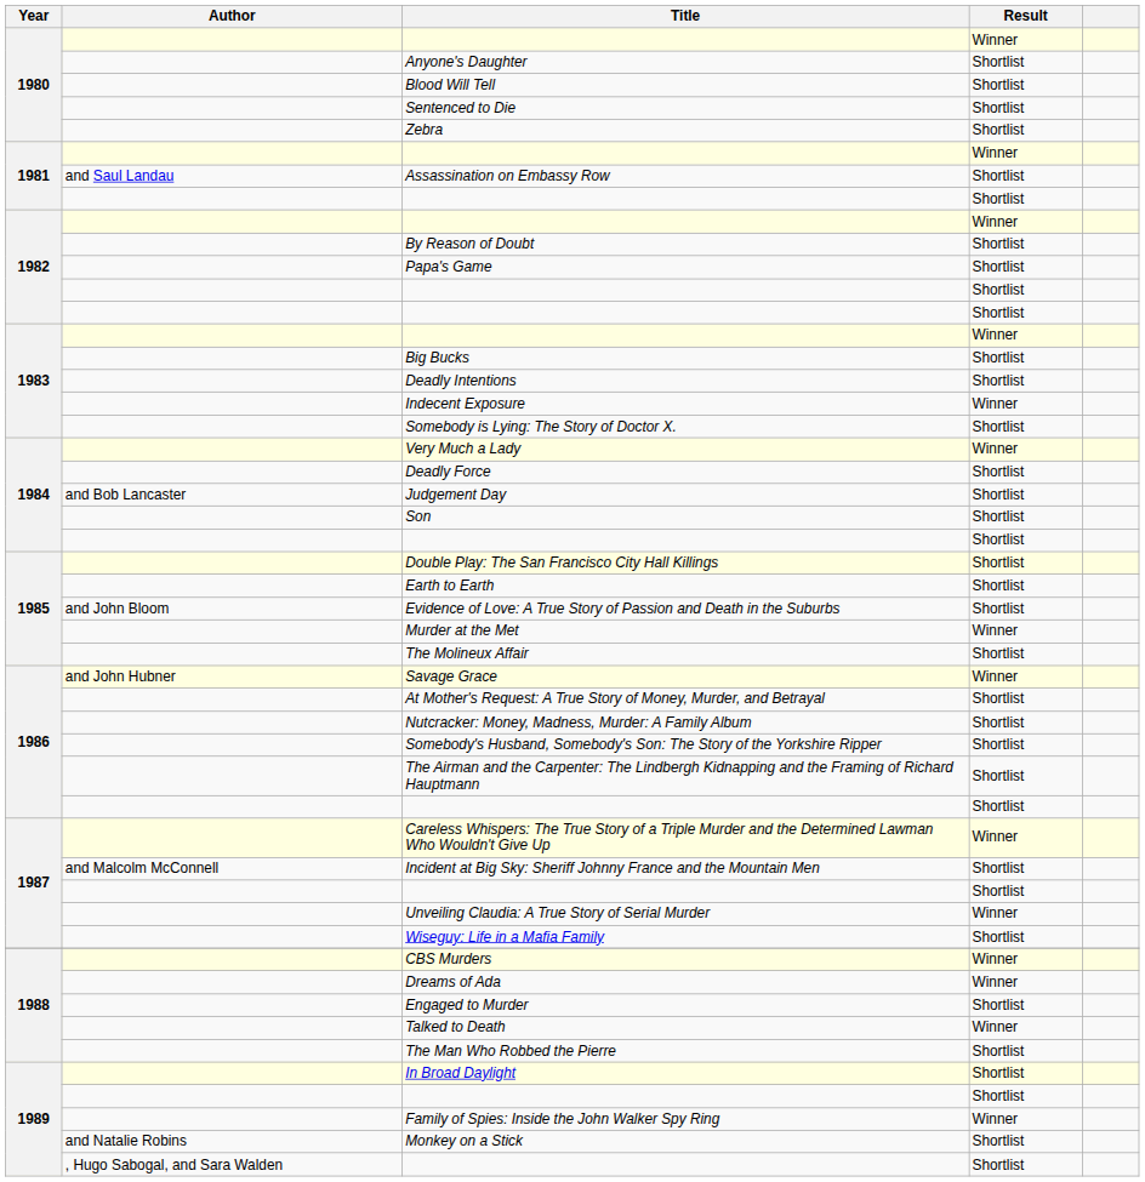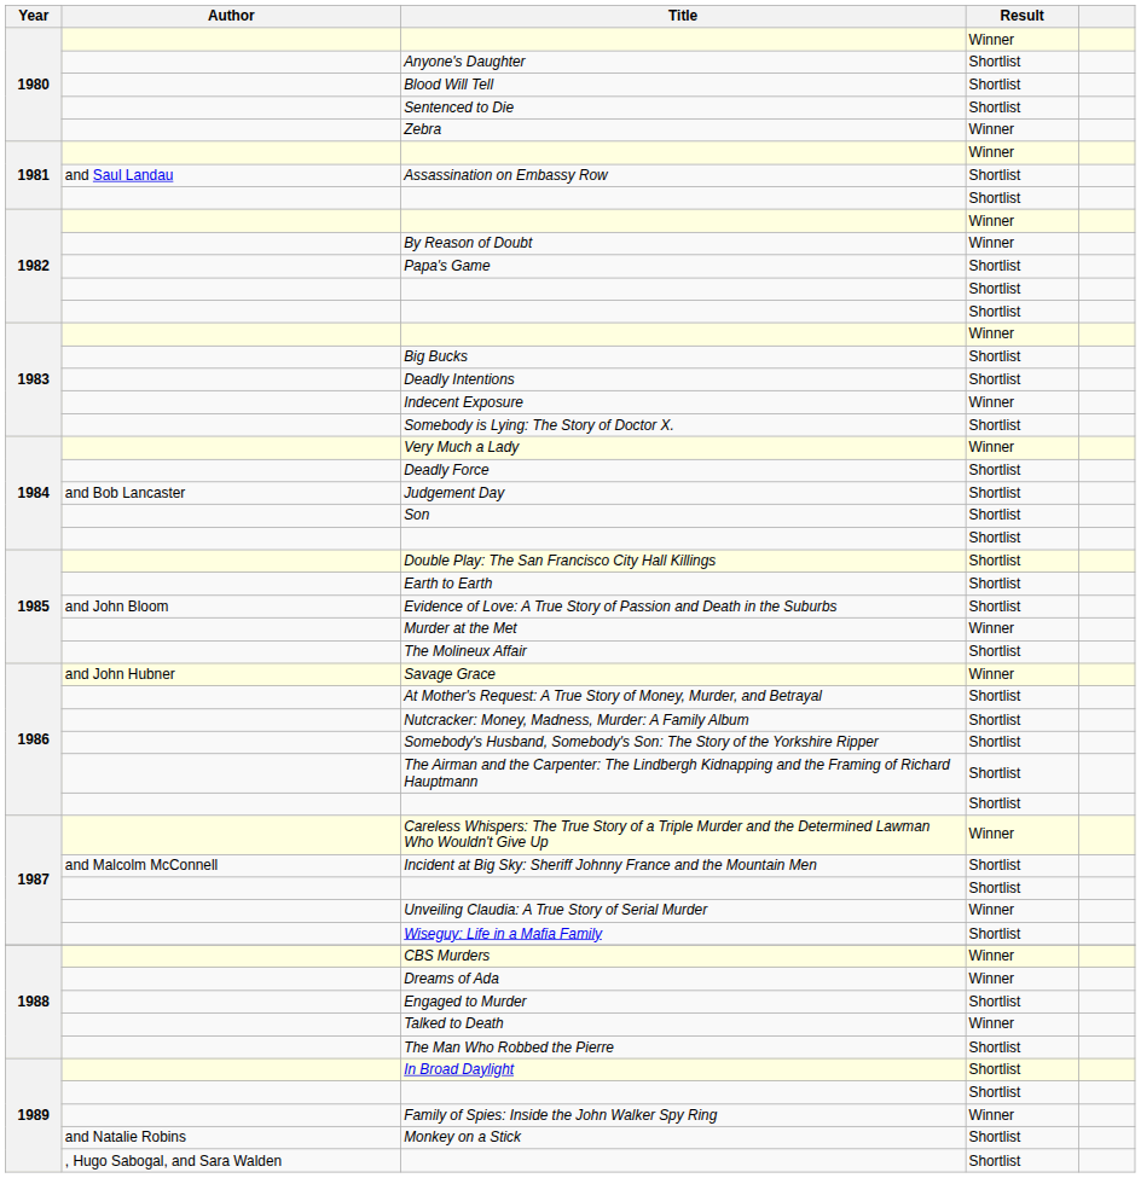Zebra | Result: Shortlist -> Winner
By Reason of Doubt | Result: Shortlist -> Winner
